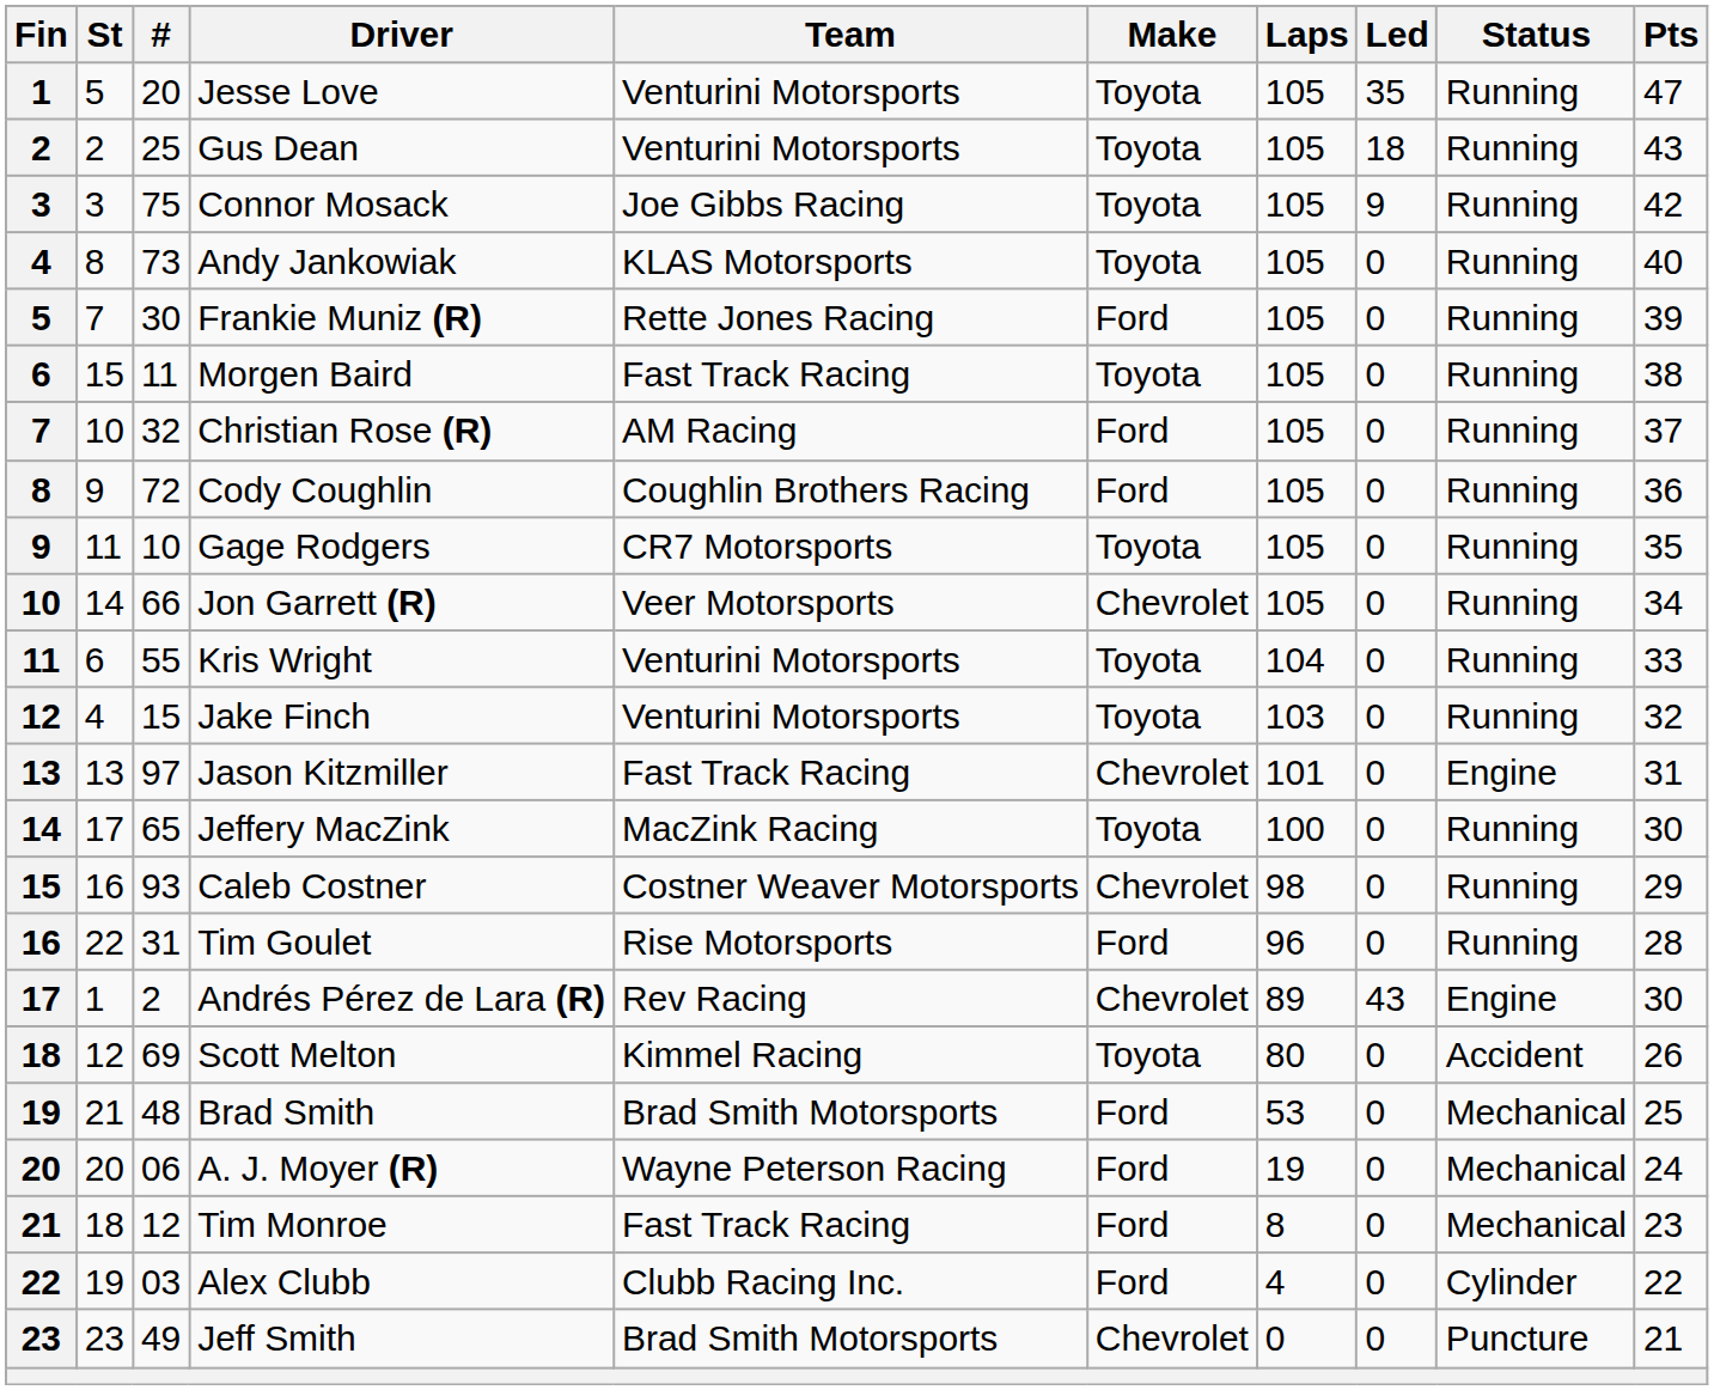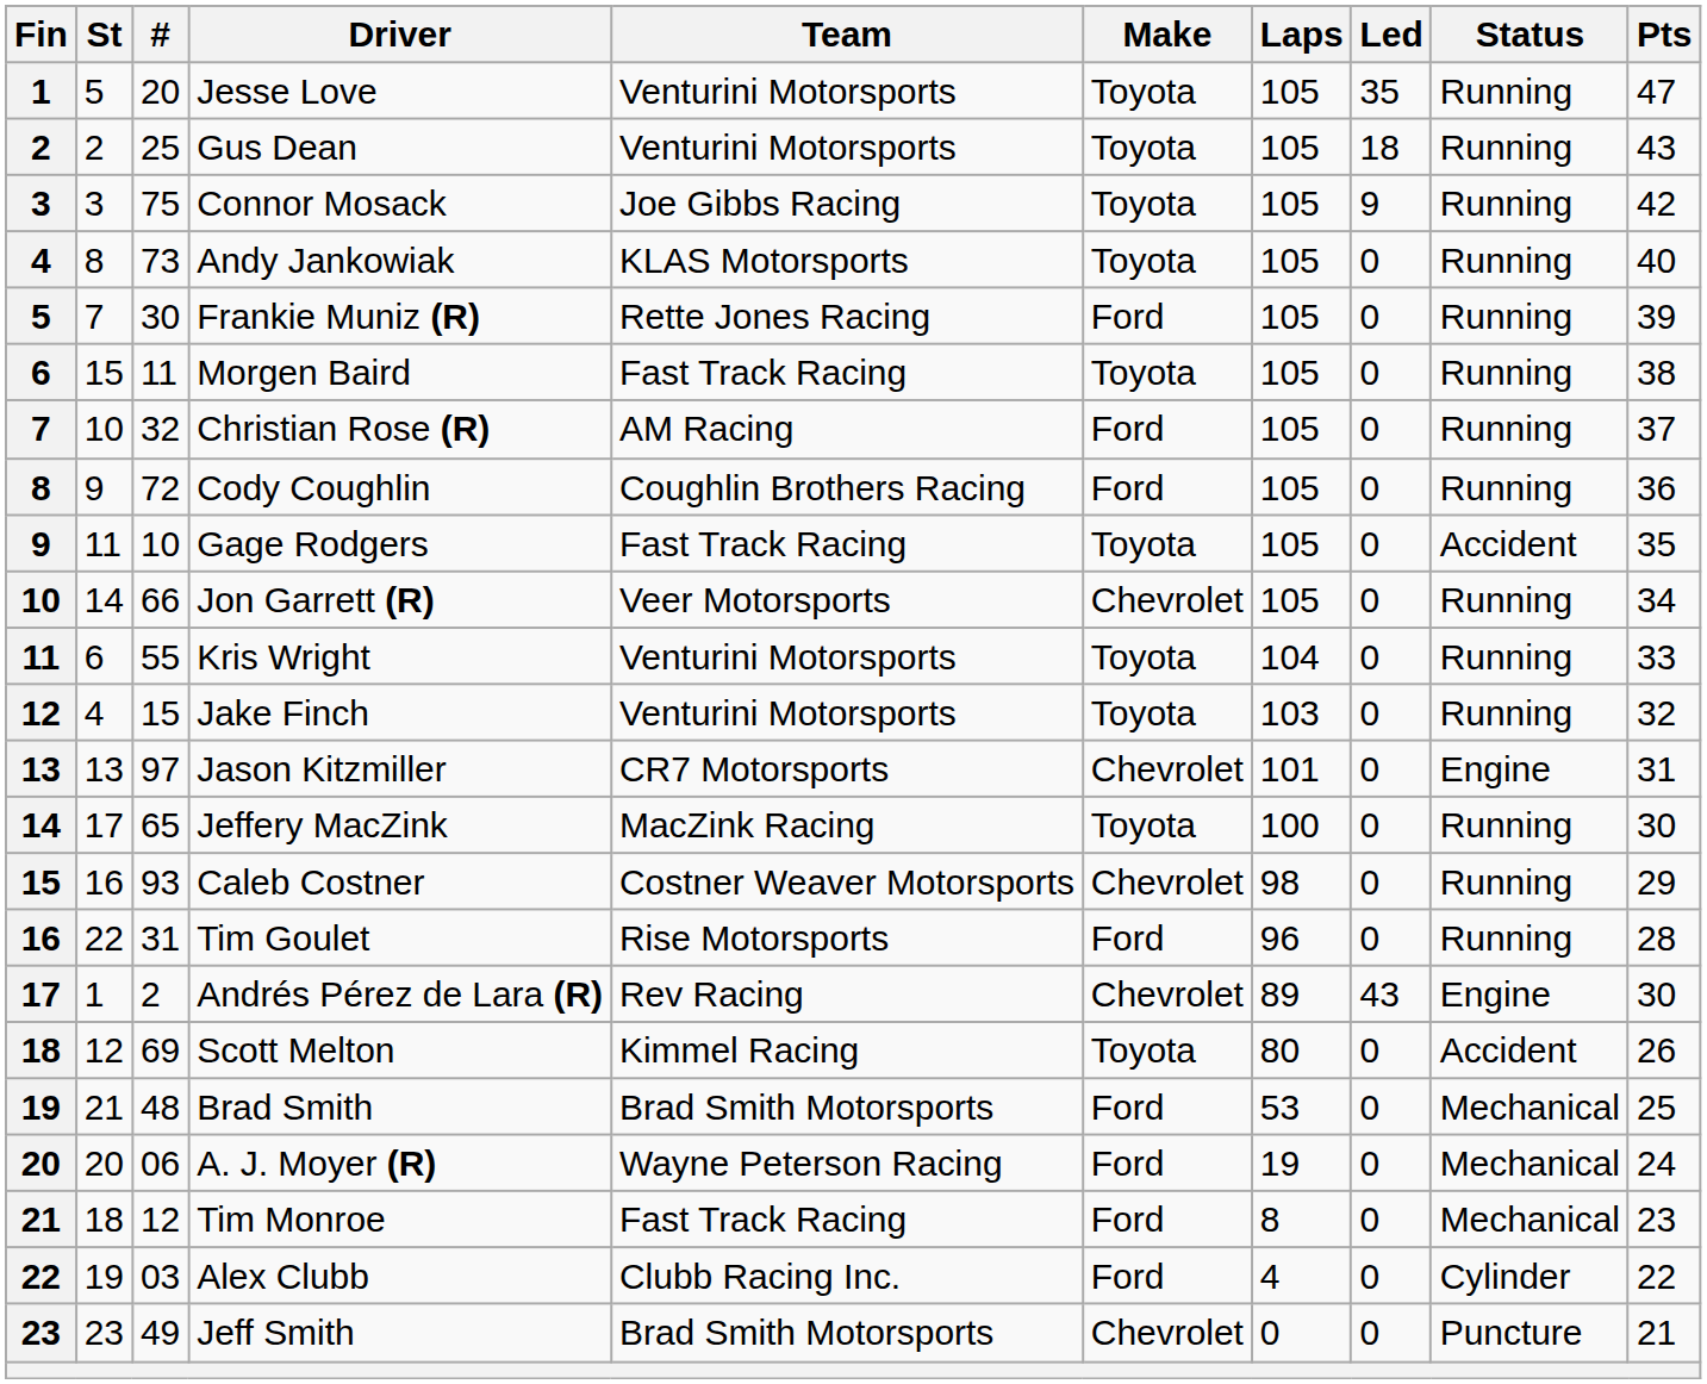Gage Rodgers | Team: CR7 Motorsports -> Fast Track Racing
Gage Rodgers | Status: Running -> Accident
Jason Kitzmiller | Team: Fast Track Racing -> CR7 Motorsports
